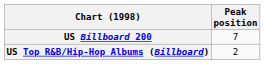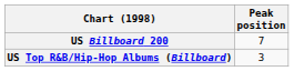US Top R&B/Hip-Hop Albums (Billboard) | Peak position: 2 -> 3
